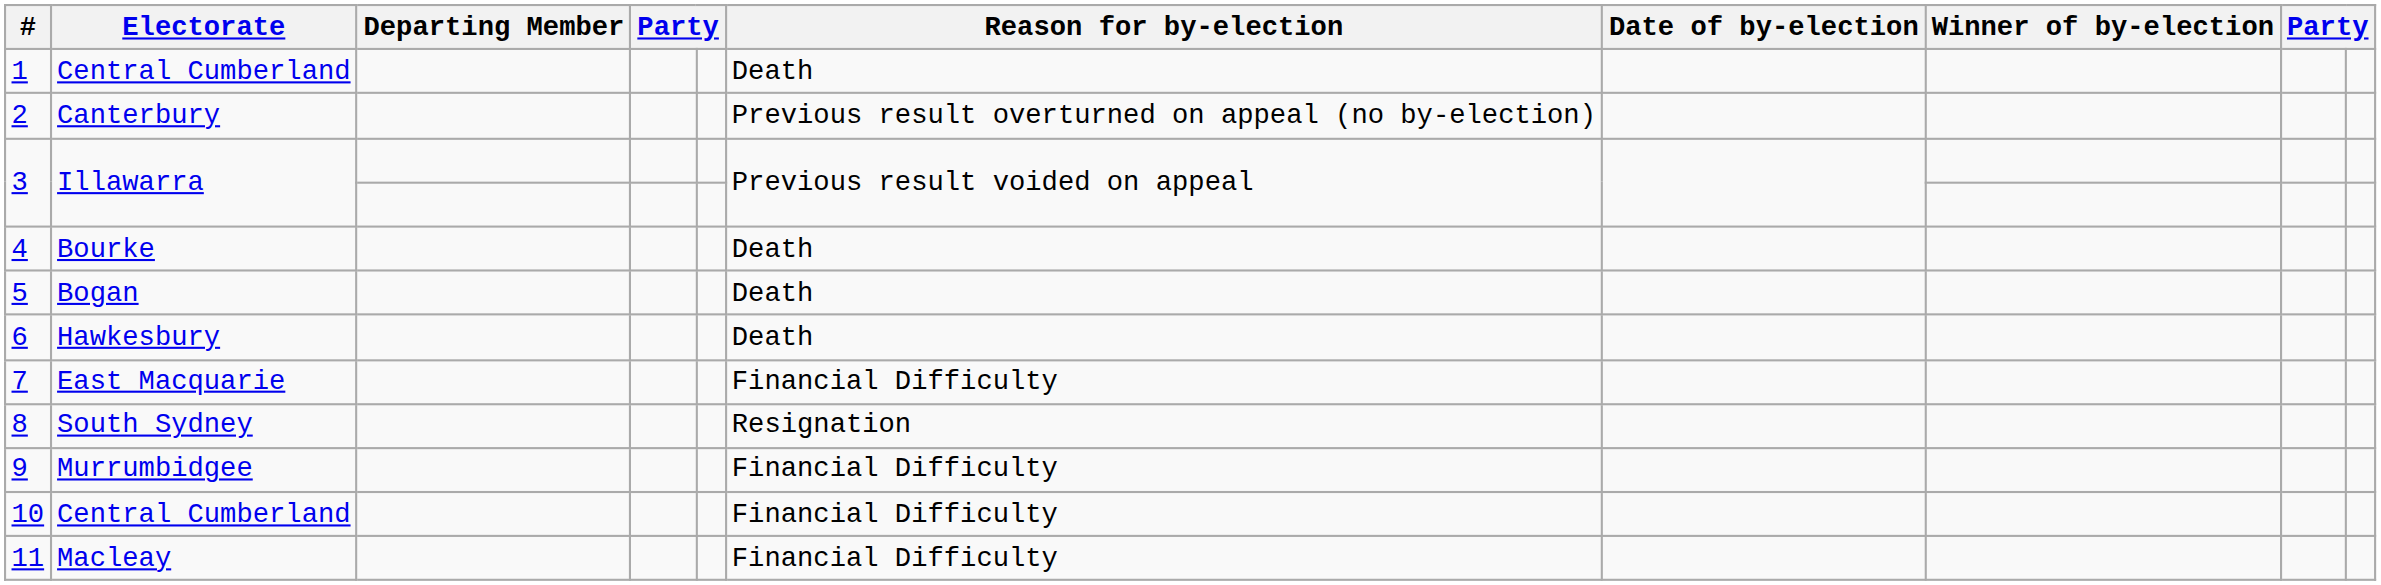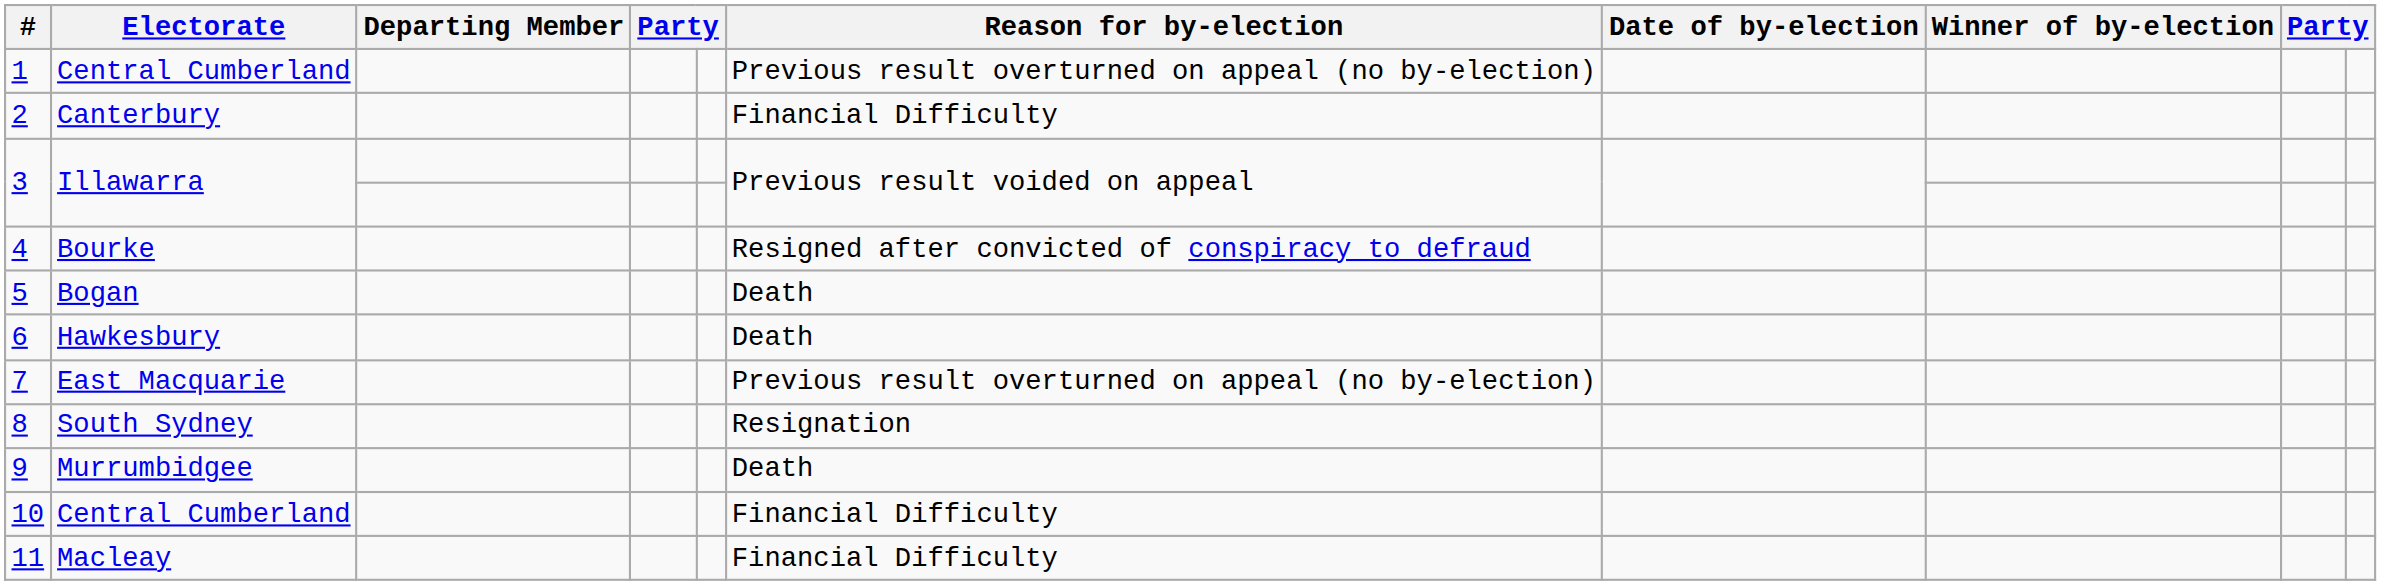1 | Reason for by-election: Death -> Previous result overturned on appeal (no by-election)
2 | Reason for by-election: Previous result overturned on appeal (no by-election) -> Financial Difficulty
4 | Reason for by-election: Death -> Resigned after convicted of conspiracy to defraud
7 | Reason for by-election: Financial Difficulty -> Previous result overturned on appeal (no by-election)
9 | Reason for by-election: Financial Difficulty -> Death
